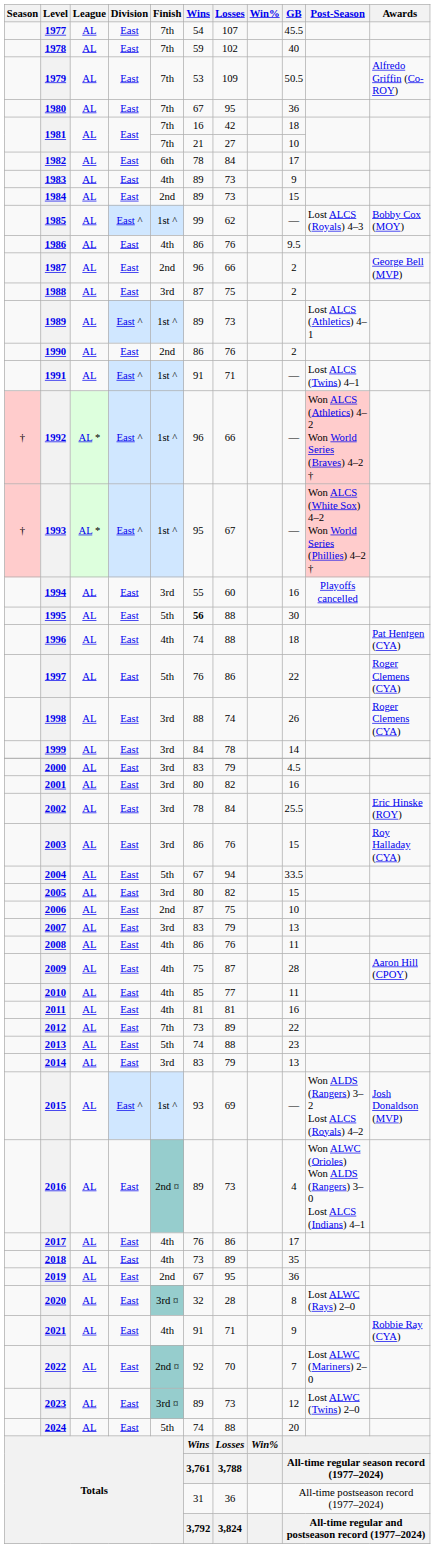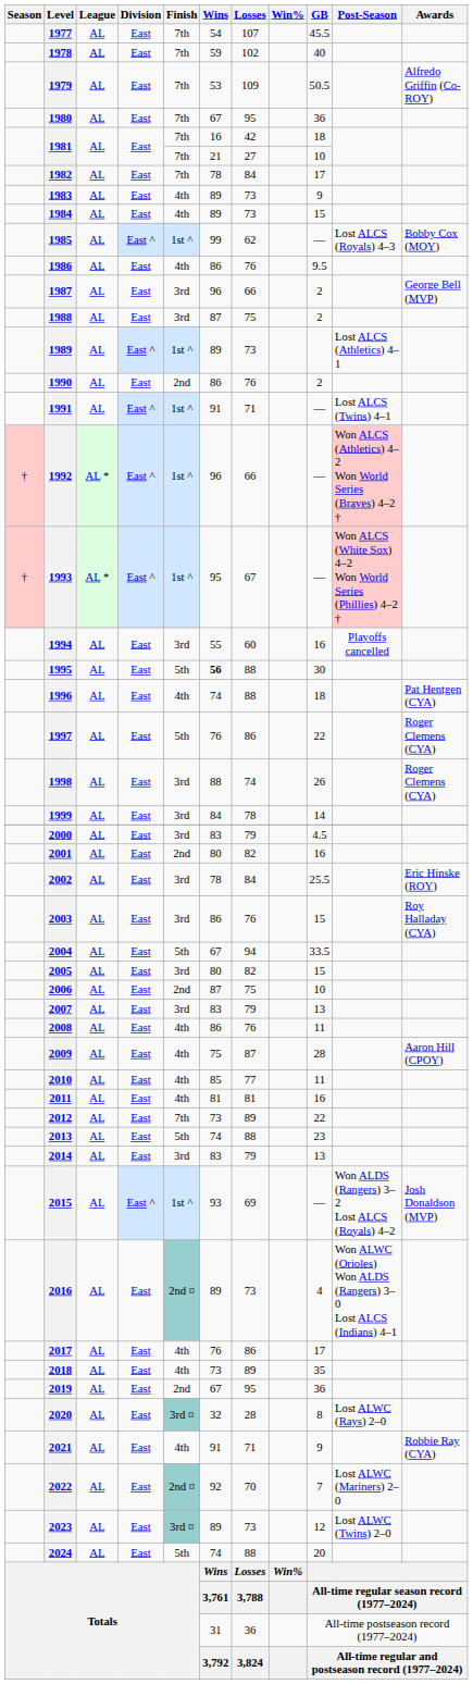1982 | Finish: 6th -> 7th
1984 | Finish: 2nd -> 4th
1987 | Finish: 2nd -> 3rd
2001 | Finish: 3rd -> 2nd
